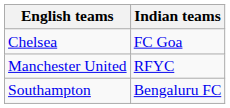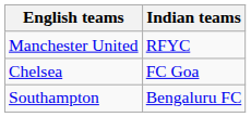rows swapped: Manchester United <-> Chelsea
